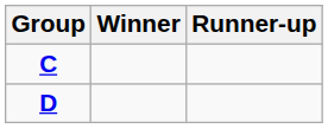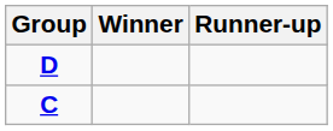rows swapped: C <-> D
